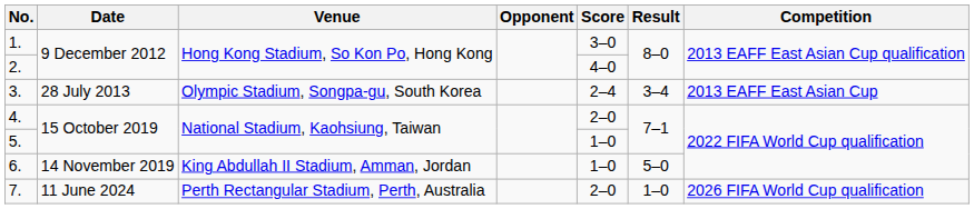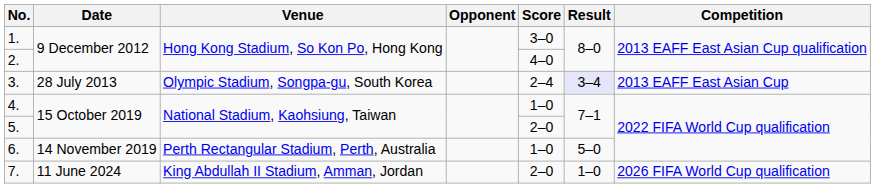3. | Result: no background -> lavender background
4. | Score: 2–0 -> 1–0
5. | Score: 1–0 -> 2–0
6. | Venue: King Abdullah II Stadium, Amman, Jordan -> Perth Rectangular Stadium, Perth, Australia
7. | Venue: Perth Rectangular Stadium, Perth, Australia -> King Abdullah II Stadium, Amman, Jordan
